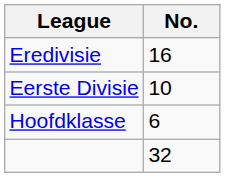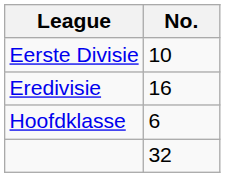rows swapped: Eredivisie <-> Eerste Divisie
